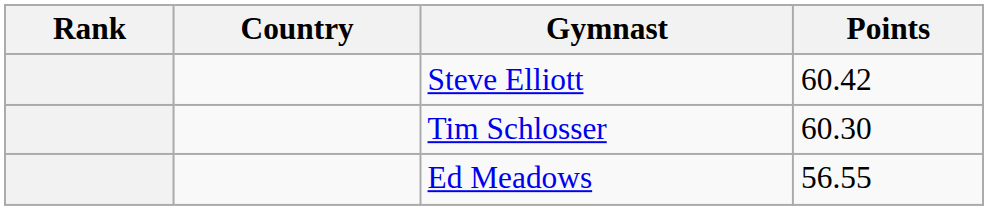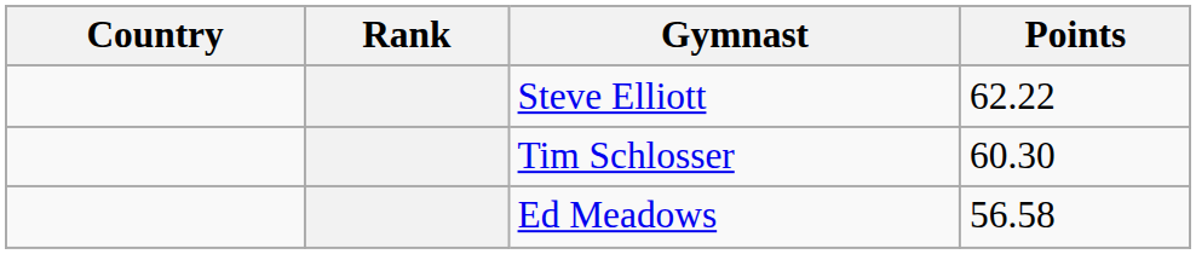columns swapped: Rank <-> Country
Steve Elliott | Points: 60.42 -> 62.22
Ed Meadows | Points: 56.55 -> 56.58
